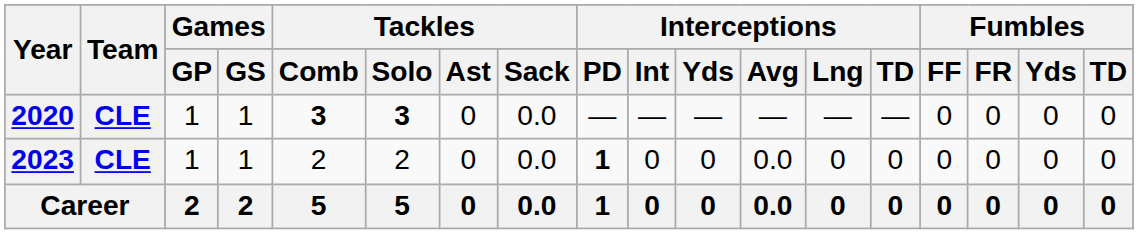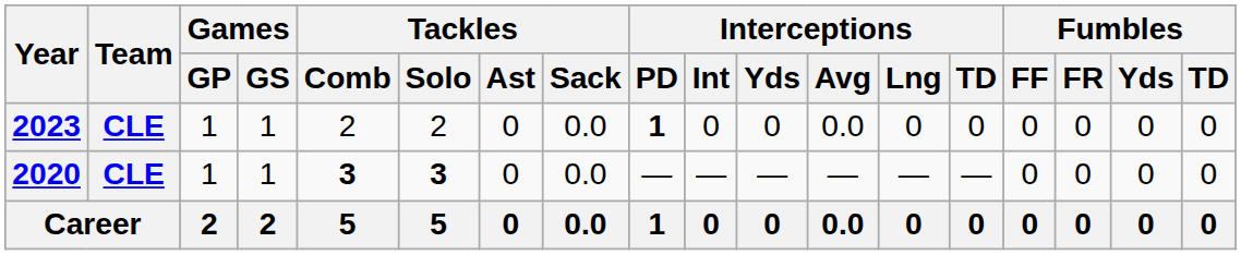rows swapped: 2020 <-> 2023
